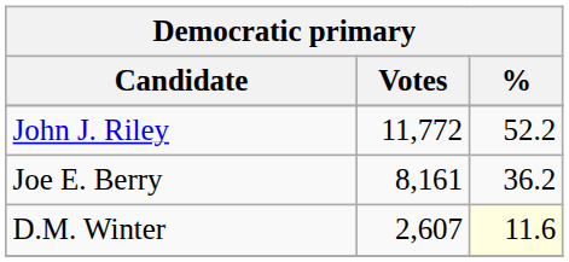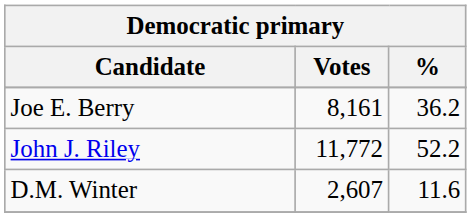rows swapped: John J. Riley <-> Joe E. Berry
D.M. Winter | %: lightyellow background -> no background
